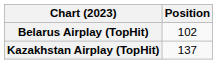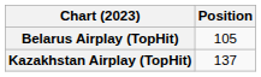Belarus Airplay (TopHit) | Position: 102 -> 105
